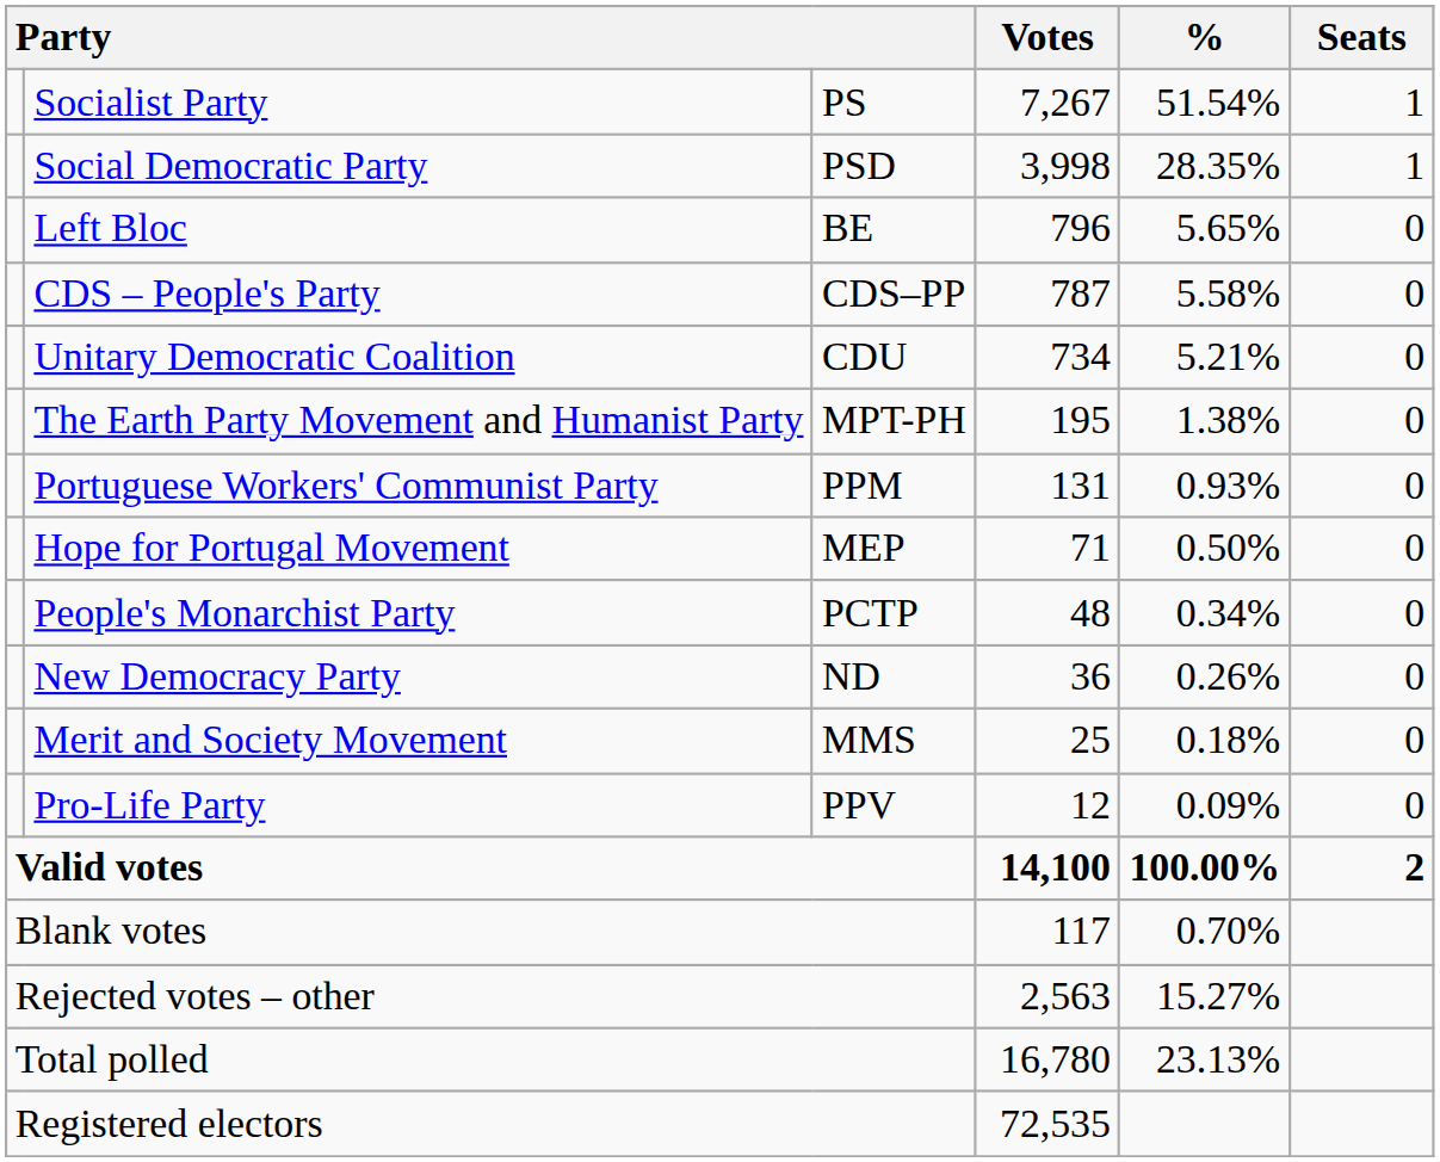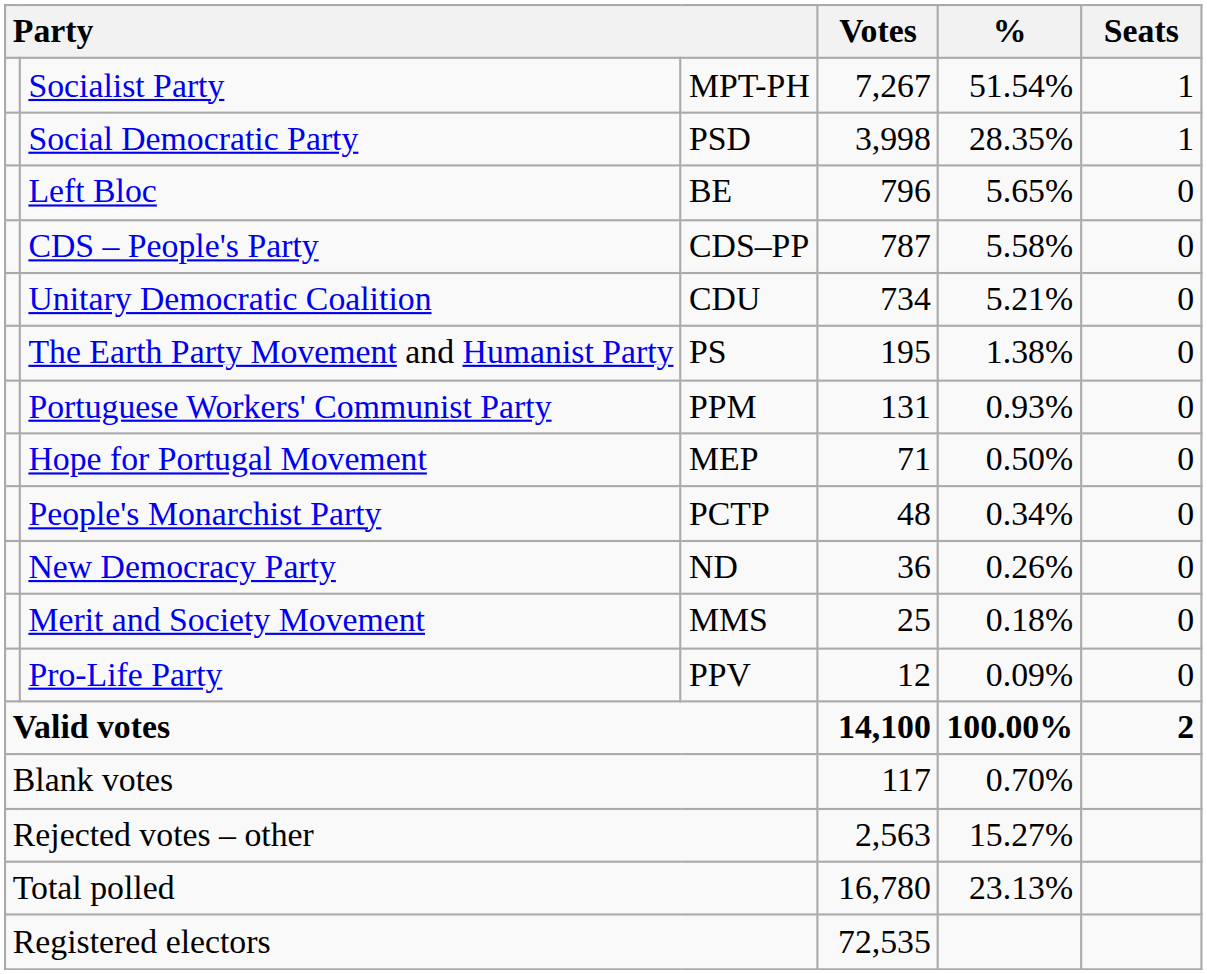Socialist Party | column 3: PS -> MPT-PH
The Earth Party Movement and Humanist Party | column 3: MPT-PH -> PS
